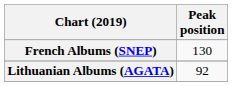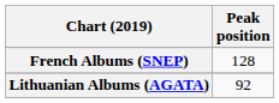French Albums (SNEP) | Peak position: 130 -> 128
